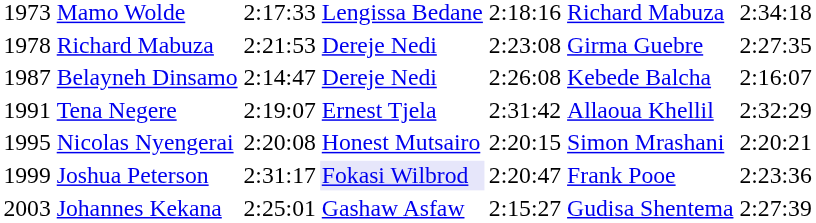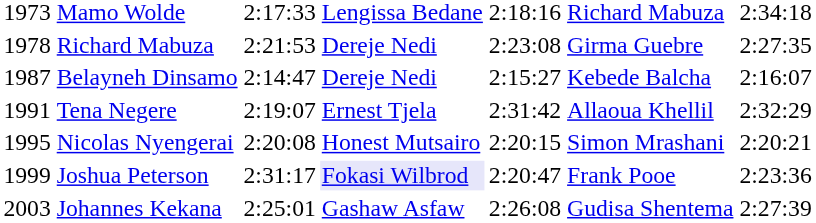Belayneh Dinsamo | column 5: 2:26:08 -> 2:15:27
Johannes Kekana | column 5: 2:15:27 -> 2:26:08
